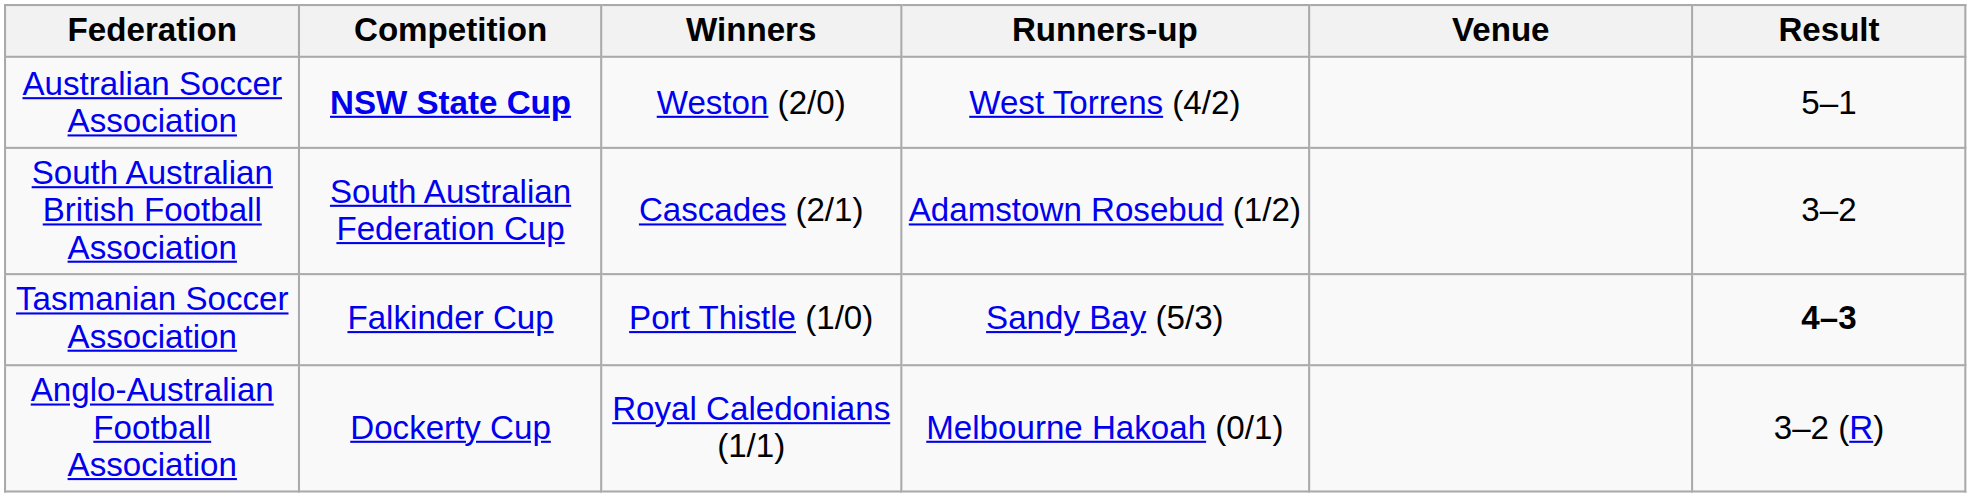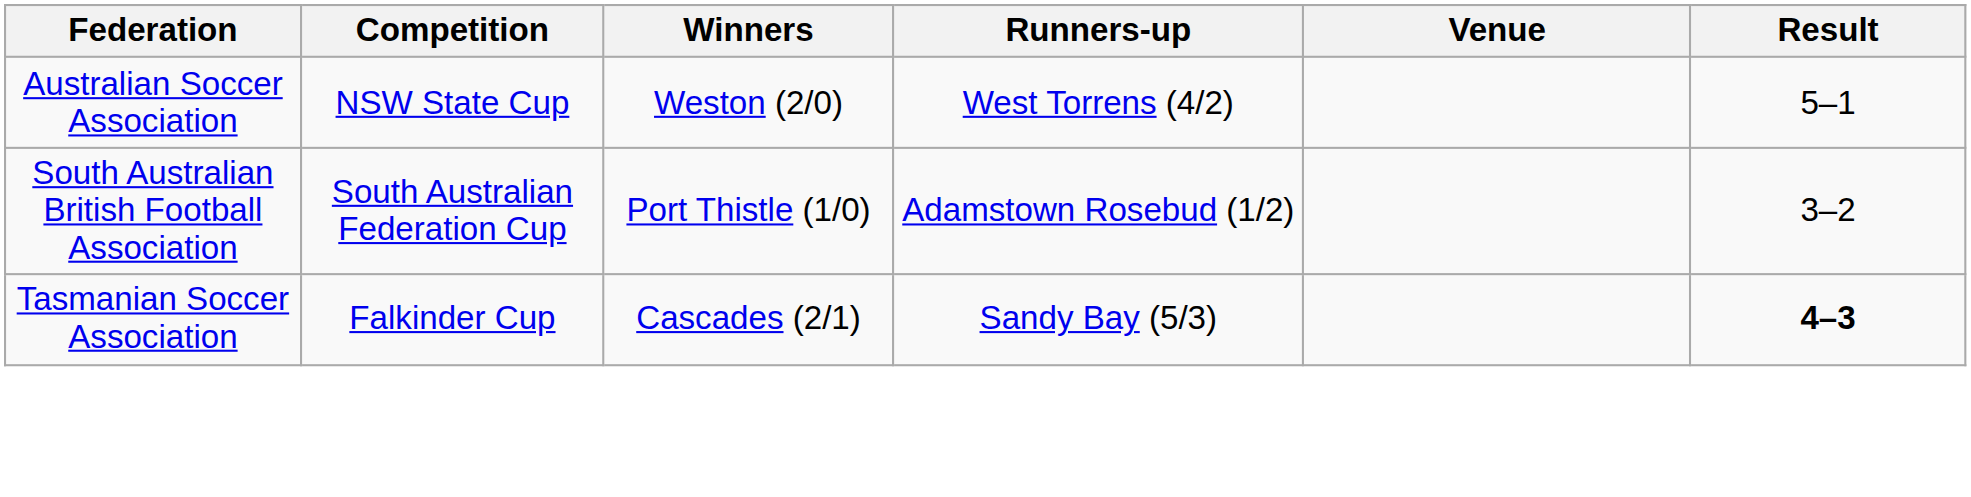Australian Soccer Association | Competition: bold -> normal
South Australian British Football Association | Winners: Cascades (2/1) -> Port Thistle (1/0)
Tasmanian Soccer Association | Winners: Port Thistle (1/0) -> Cascades (2/1)
- row: Anglo-Australian Football Association | Dockerty Cup | Royal Caledonians (1/1) | Melbourne Hakoah (0/1) | 3–2 (R)
